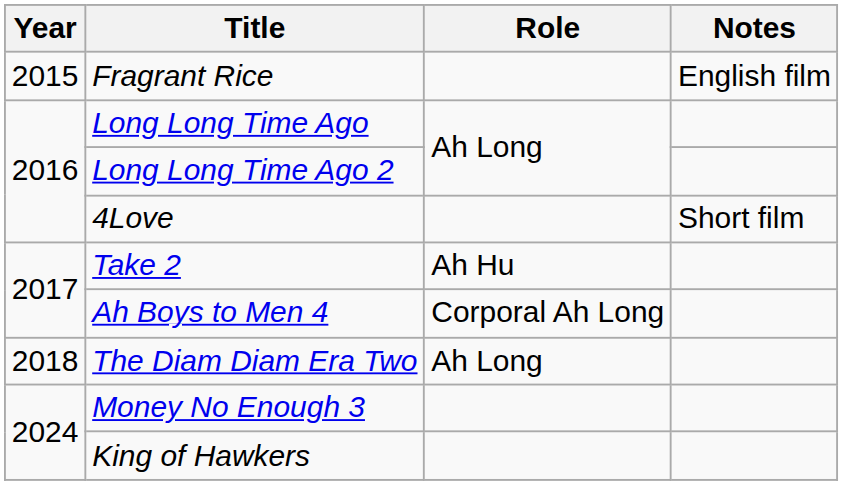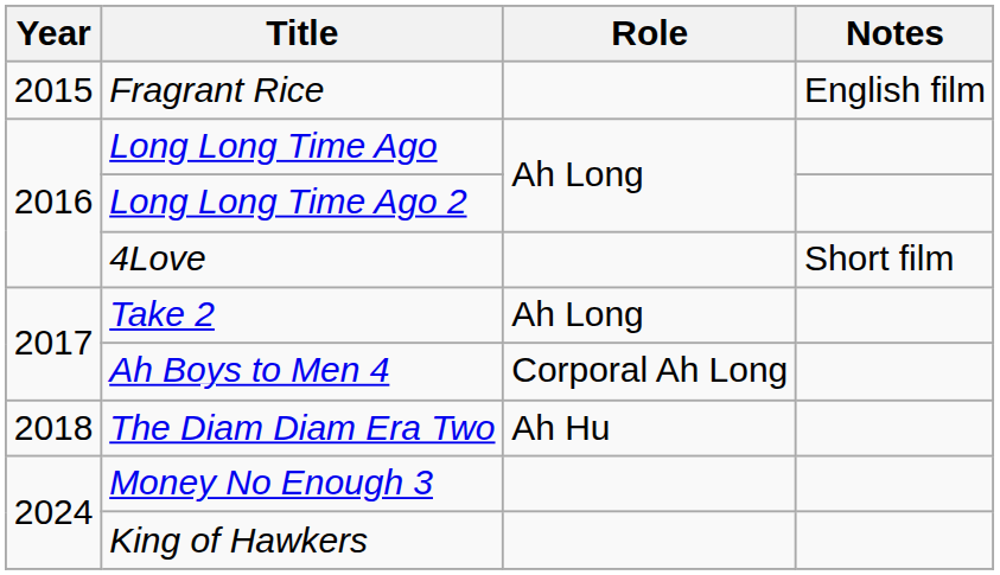Take 2 | Role: Ah Hu -> Ah Long
The Diam Diam Era Two | Role: Ah Long -> Ah Hu
